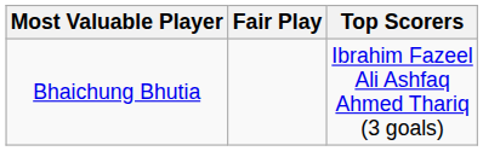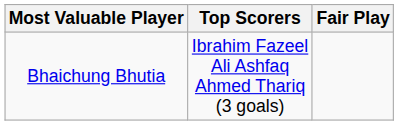columns swapped: Top Scorers <-> Fair Play
